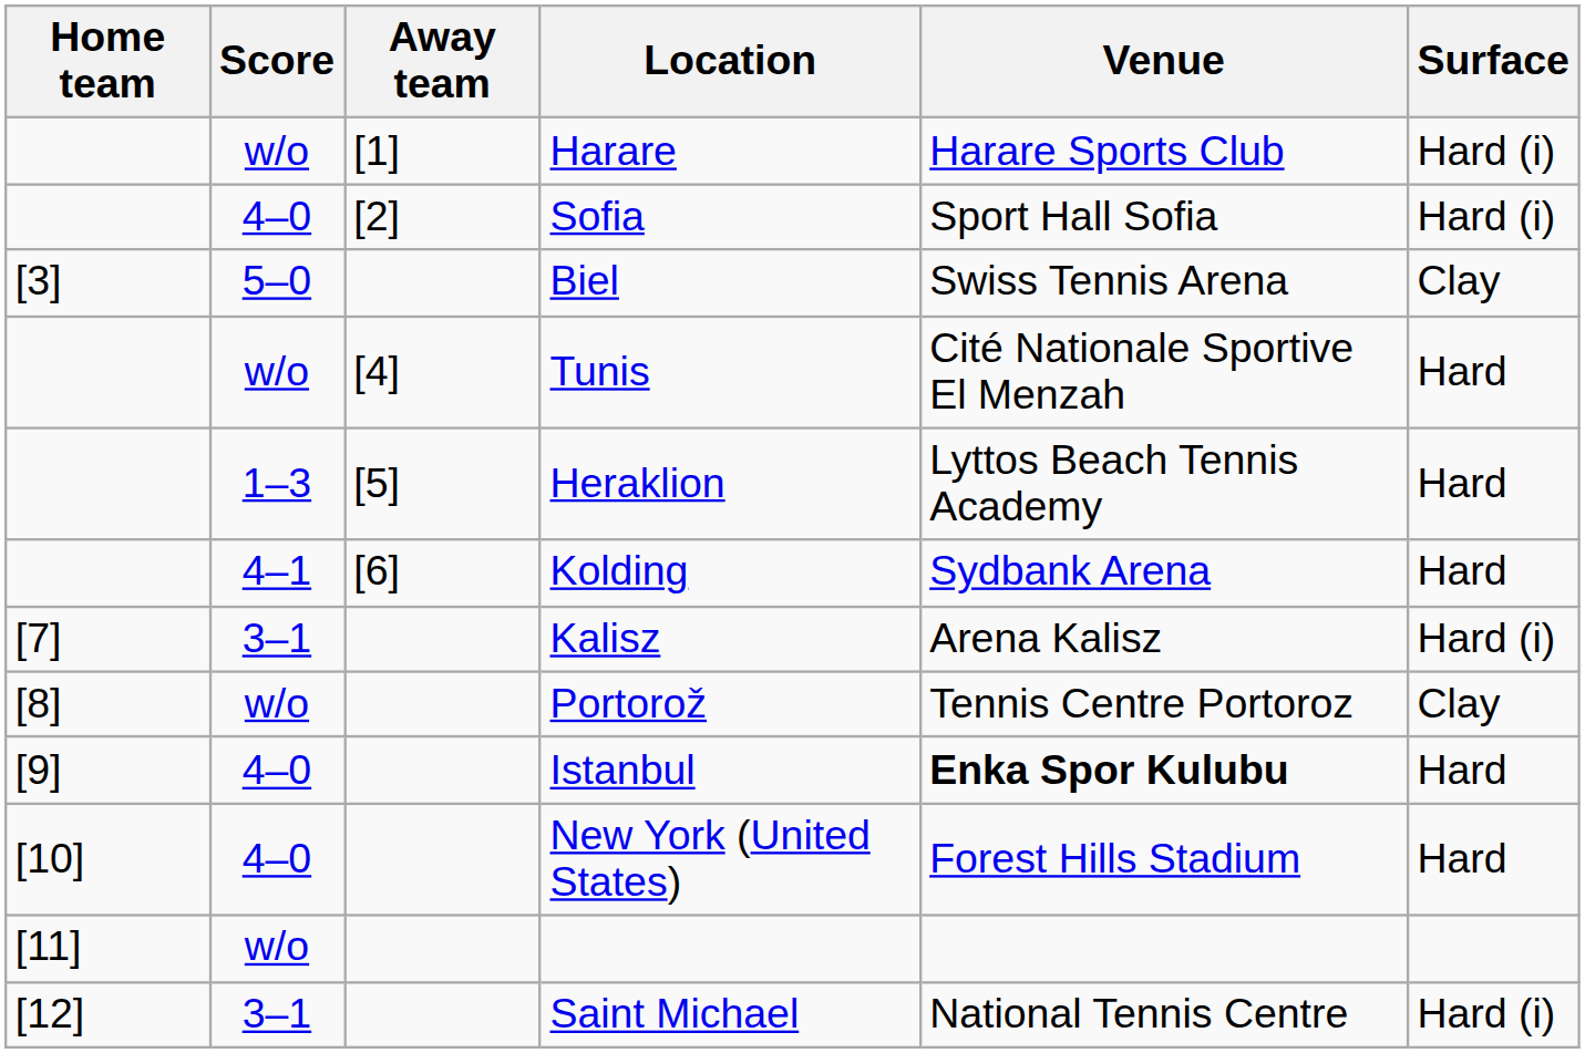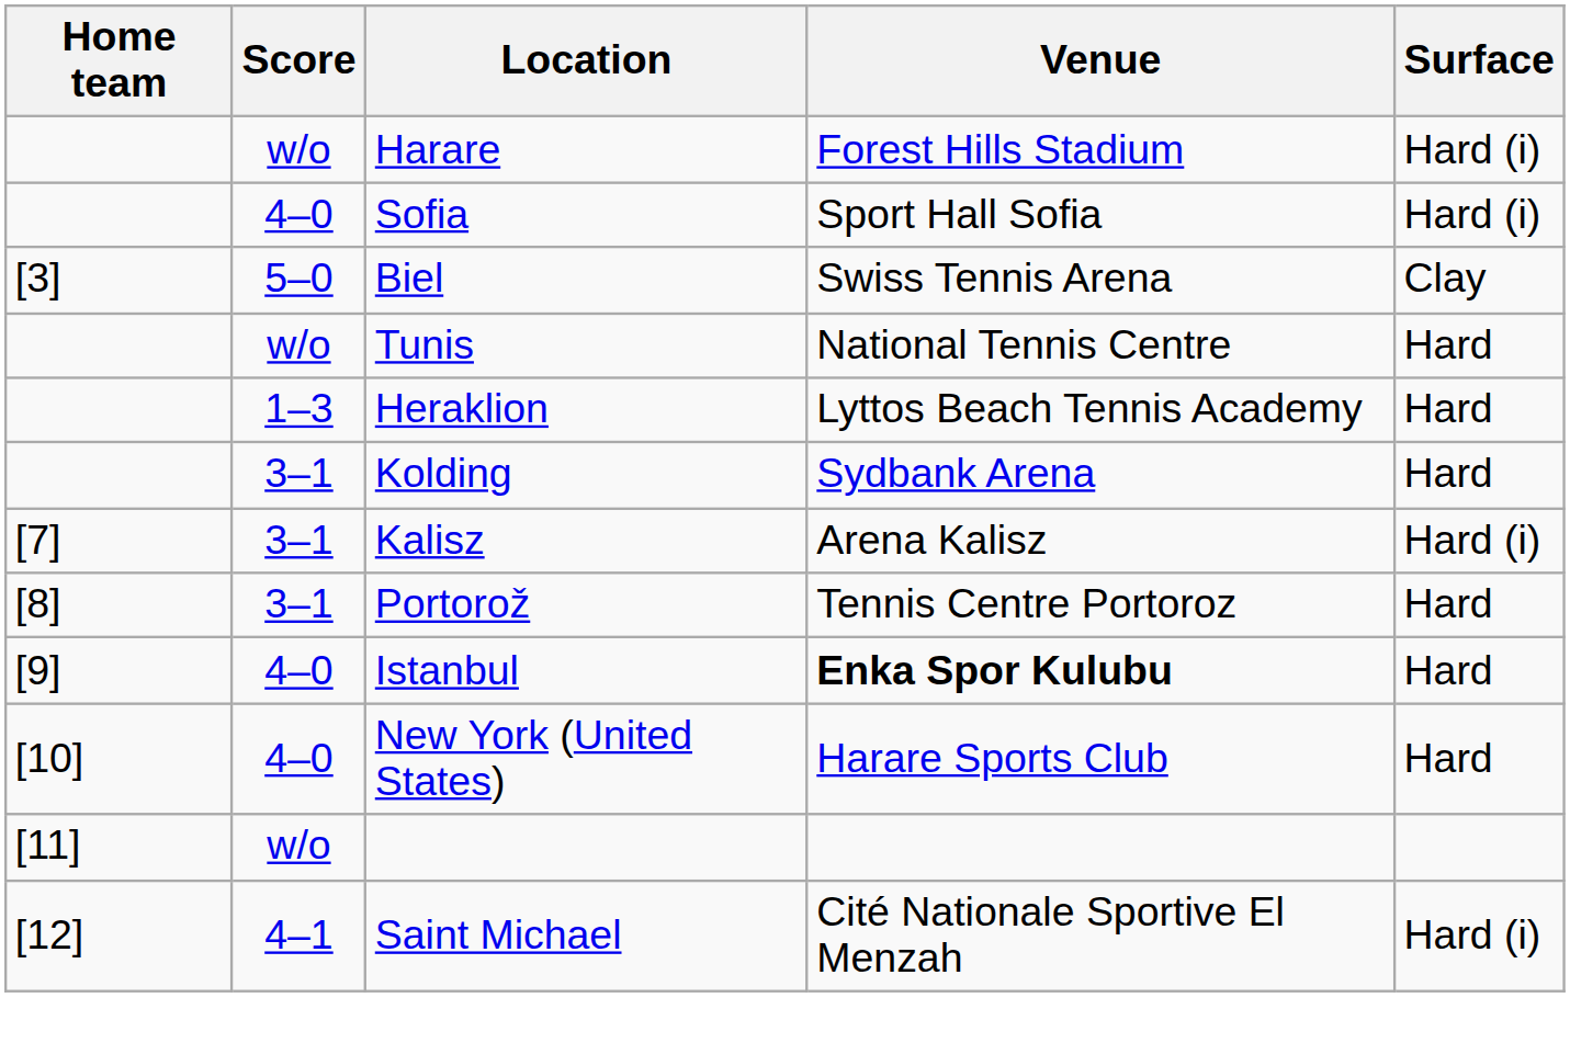- column: Away team | [1] | [2] | [4] | [5] | [6]
Harare | Venue: Harare Sports Club -> Forest Hills Stadium
Tunis | Venue: Cité Nationale Sportive El Menzah -> National Tennis Centre
Kolding | Score: 4–1 -> 3–1
Portorož | Score: w/o -> 3–1
Portorož | Surface: Clay -> Hard
New York (United States) | Venue: Forest Hills Stadium -> Harare Sports Club
Saint Michael | Score: 3–1 -> 4–1
Saint Michael | Venue: National Tennis Centre -> Cité Nationale Sportive El Menzah
